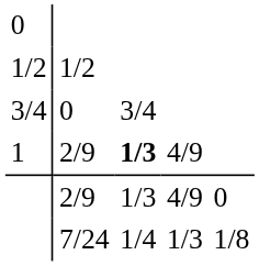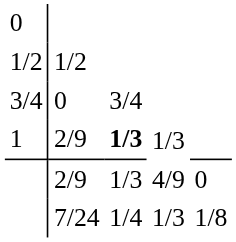1 | column 5: 4/9 -> 1/3
